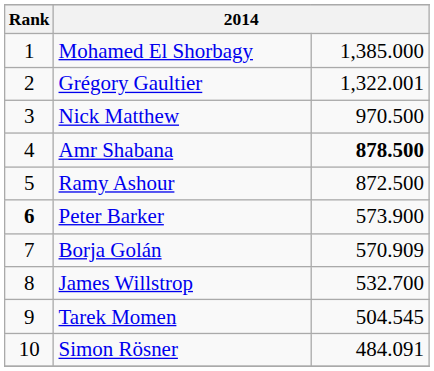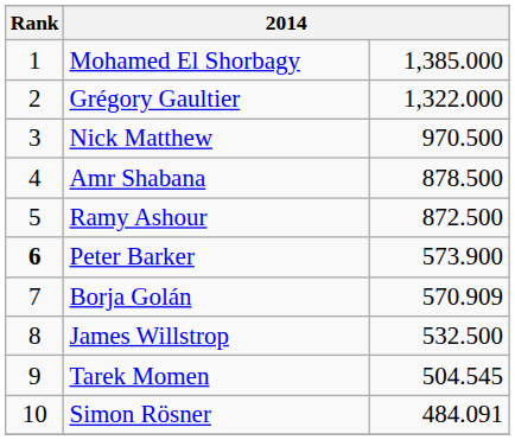Grégory Gaultier | column 3: 1,322.001 -> 1,322.000
Amr Shabana | column 3: bold -> normal
James Willstrop | column 3: 532.700 -> 532.500
